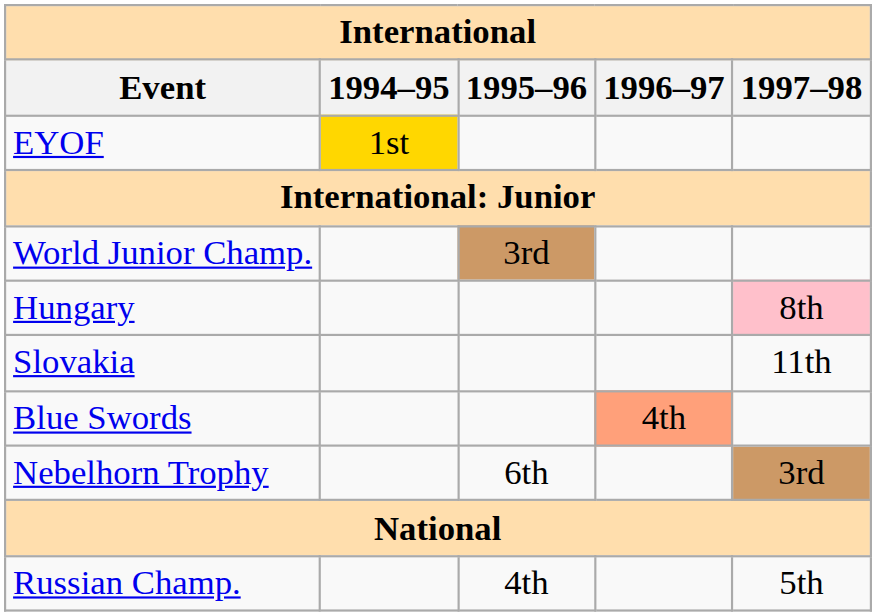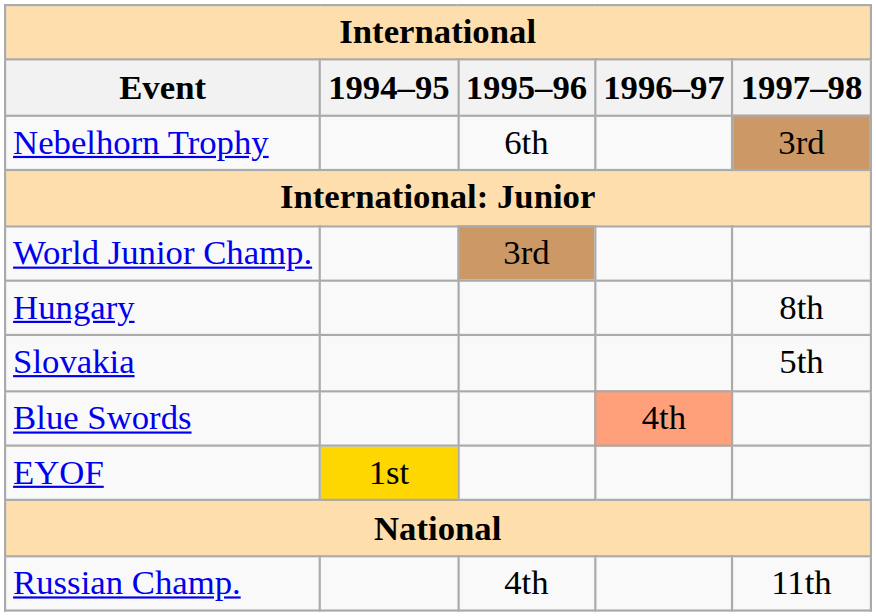rows swapped: Nebelhorn Trophy <-> EYOF
Hungary | 1997–98: pink background -> no background
Slovakia | 1997–98: 11th -> 5th
Russian Champ. | 1997–98: 5th -> 11th
